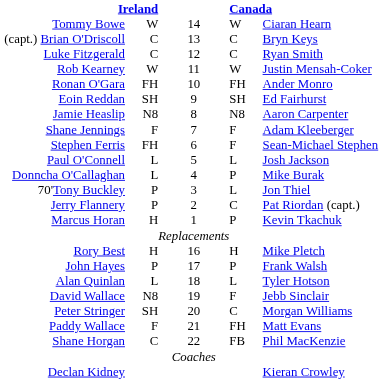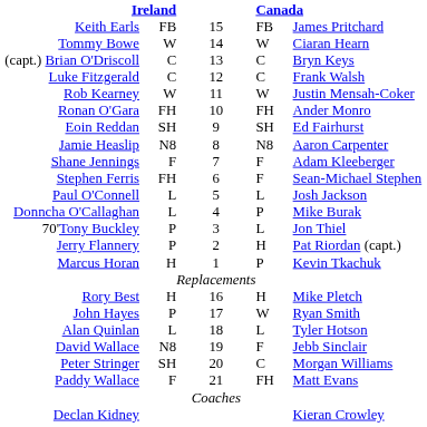+ row: Keith Earls | FB | 15 | FB | James Pritchard
Luke Fitzgerald | column 5: Ryan Smith -> Frank Walsh
Jerry Flannery | column 4: C -> H
John Hayes | column 4: P -> W
John Hayes | column 5: Frank Walsh -> Ryan Smith
- row: Shane Horgan | C | 22 | FB | Phil MacKenzie
